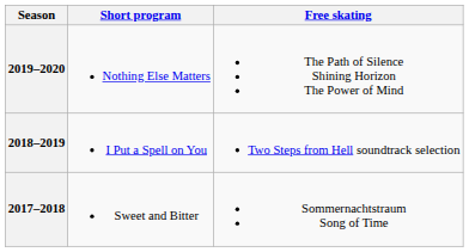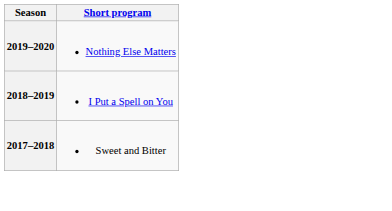- column: Free skating | The Path of Silence Shining Horizon The Power of Mind | Two Steps from Hell soundtrack selection | Sommernachtstraum Song of Time
